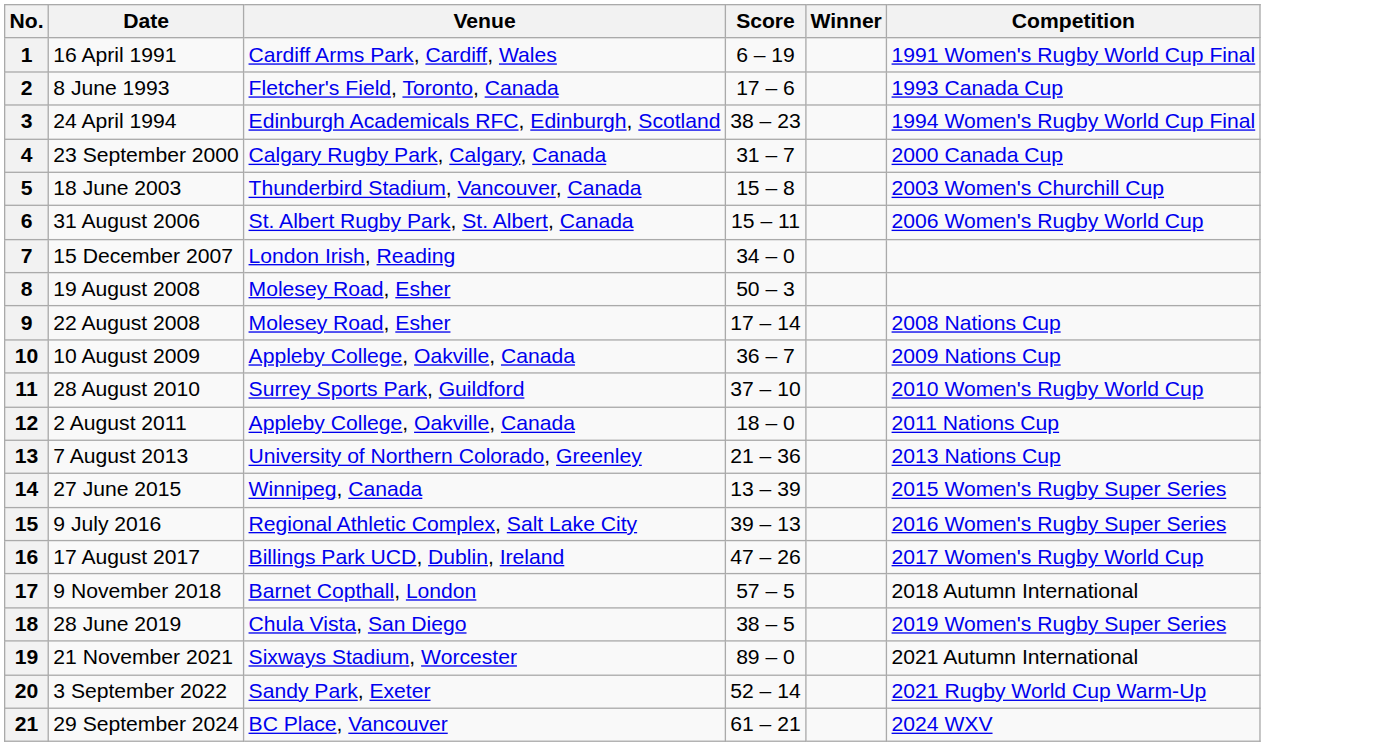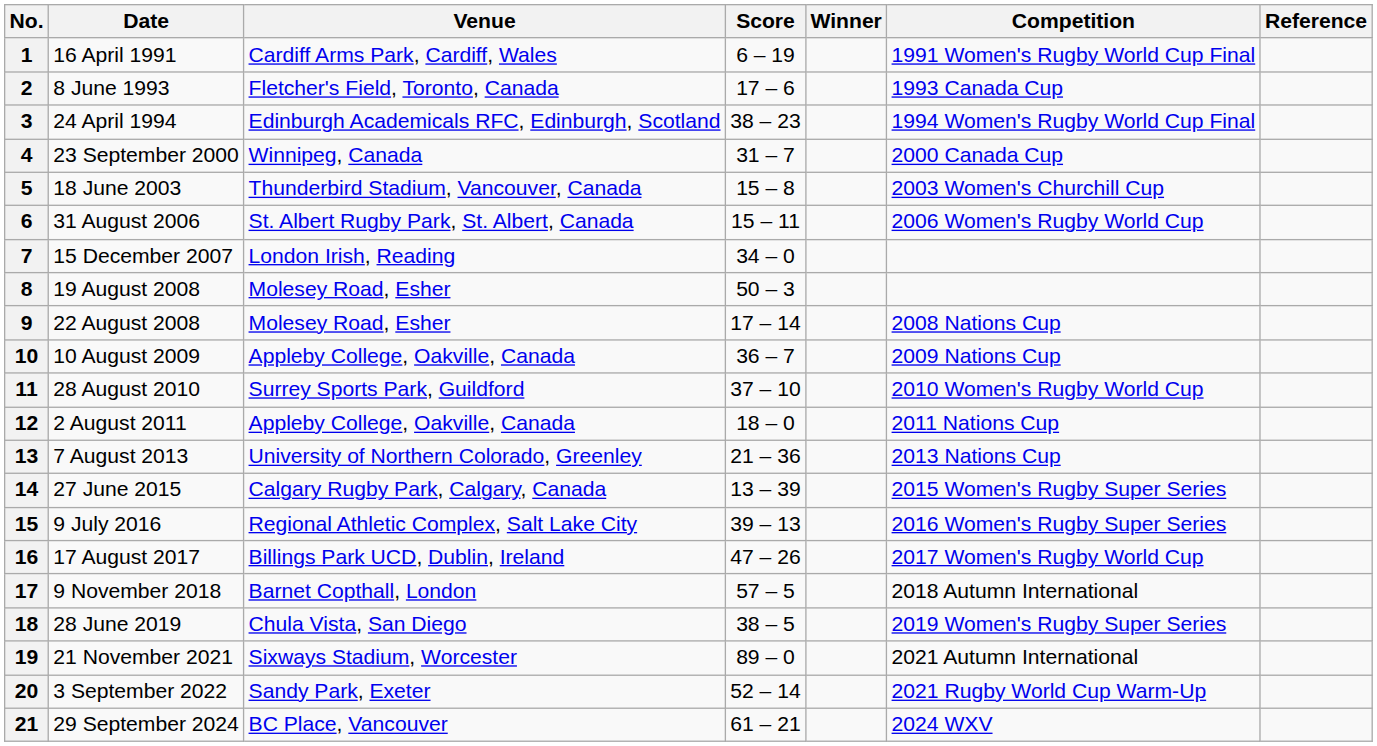+ column: Reference
4 | Venue: Calgary Rugby Park, Calgary, Canada -> Winnipeg, Canada
14 | Venue: Winnipeg, Canada -> Calgary Rugby Park, Calgary, Canada
